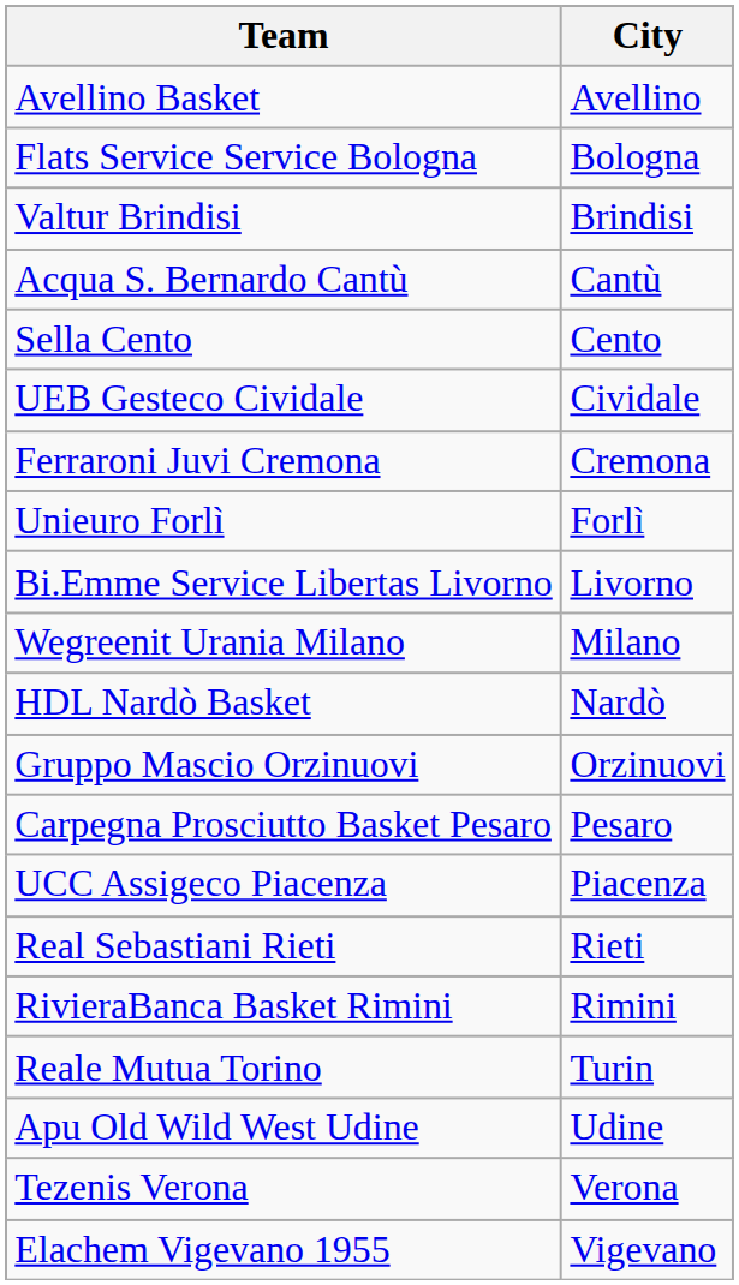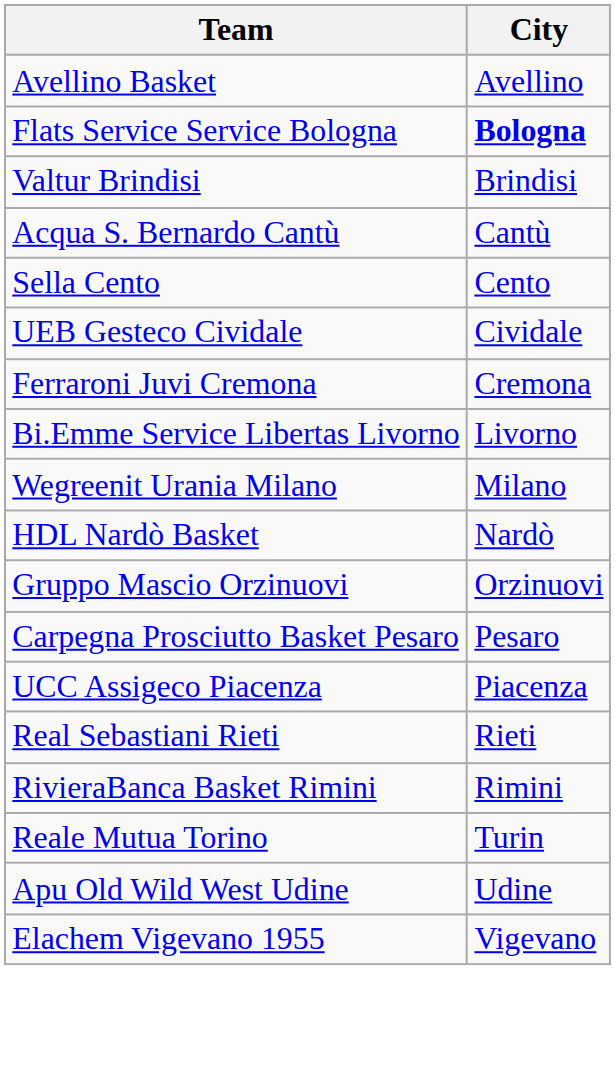Flats Service Service Bologna | City: normal -> bold
- row: Unieuro Forlì | Forlì
- row: Tezenis Verona | Verona
